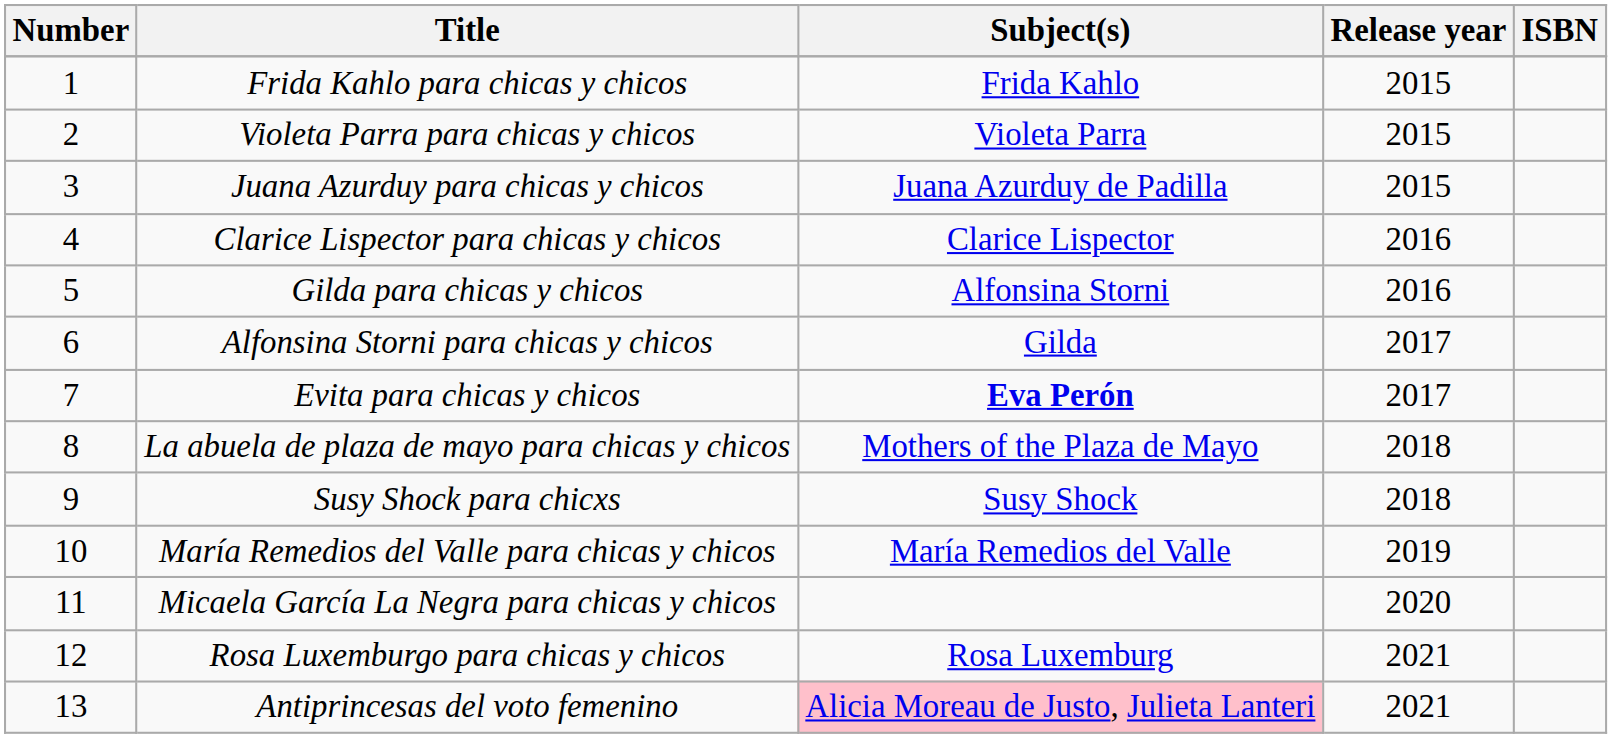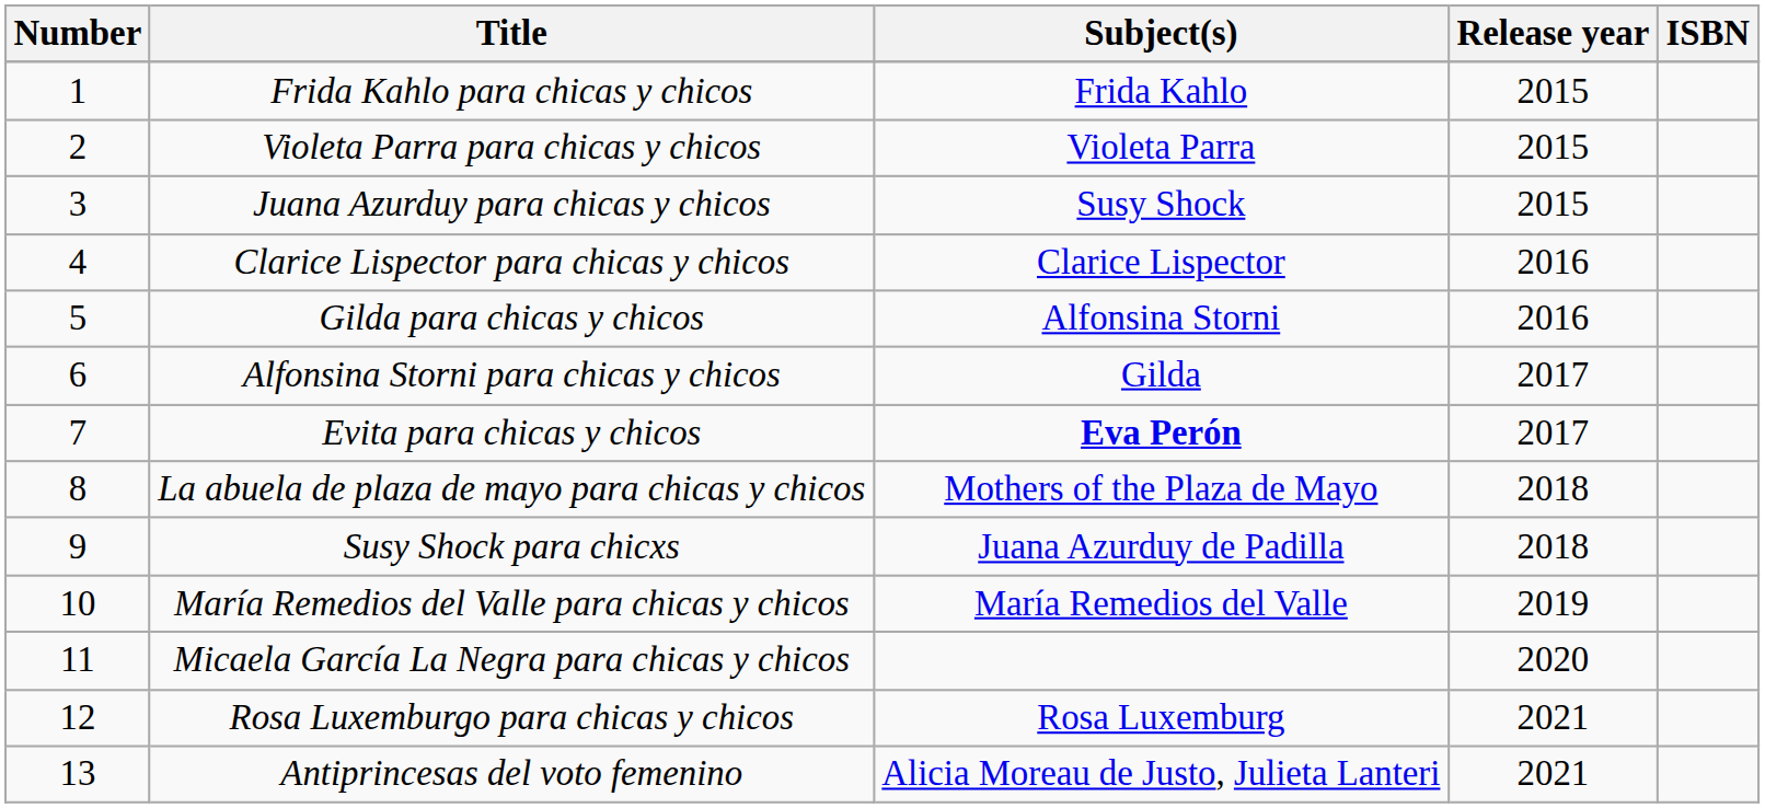Juana Azurduy para chicas y chicos | Subject(s): Juana Azurduy de Padilla -> Susy Shock
Susy Shock para chicxs | Subject(s): Susy Shock -> Juana Azurduy de Padilla
Antiprincesas del voto femenino | Subject(s): pink background -> no background
